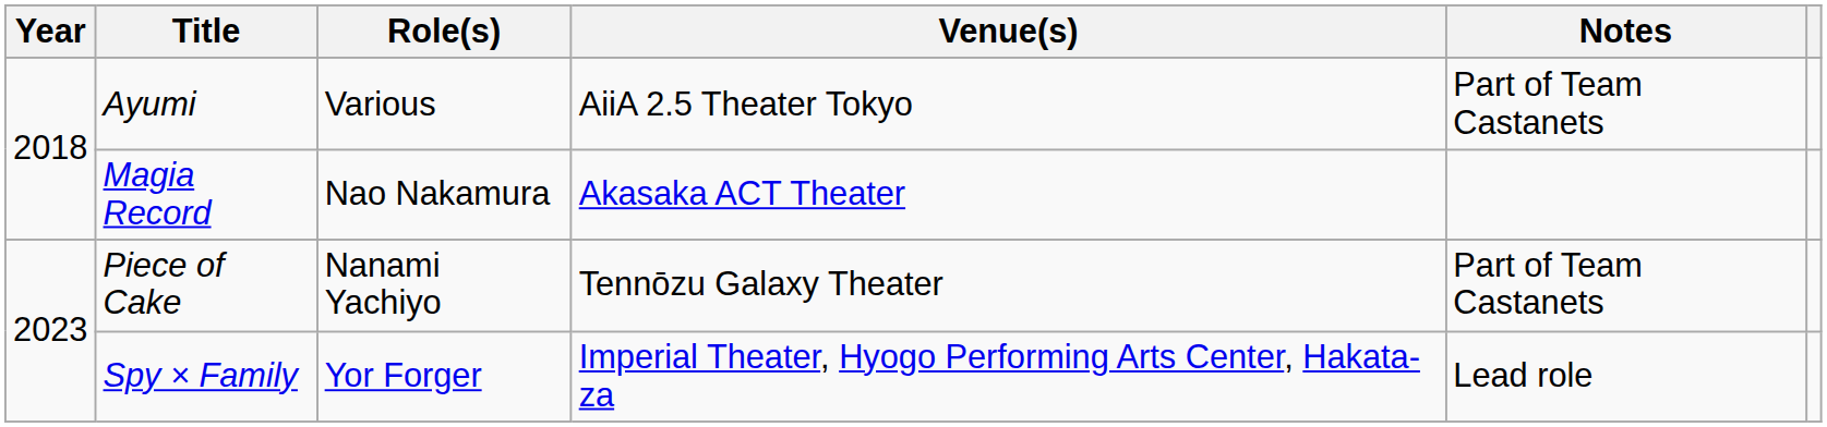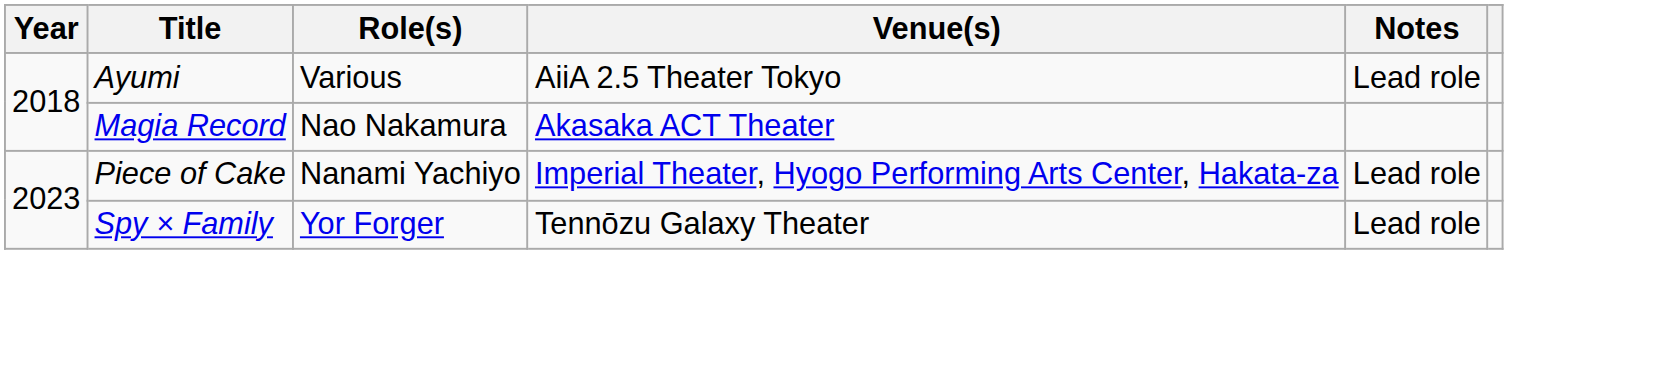Ayumi | Notes: Part of Team Castanets -> Lead role
Piece of Cake | Venue(s): Tennōzu Galaxy Theater -> Imperial Theater, Hyogo Performing Arts Center, Hakata-za
Piece of Cake | Notes: Part of Team Castanets -> Lead role
Spy × Family | Venue(s): Imperial Theater, Hyogo Performing Arts Center, Hakata-za -> Tennōzu Galaxy Theater
